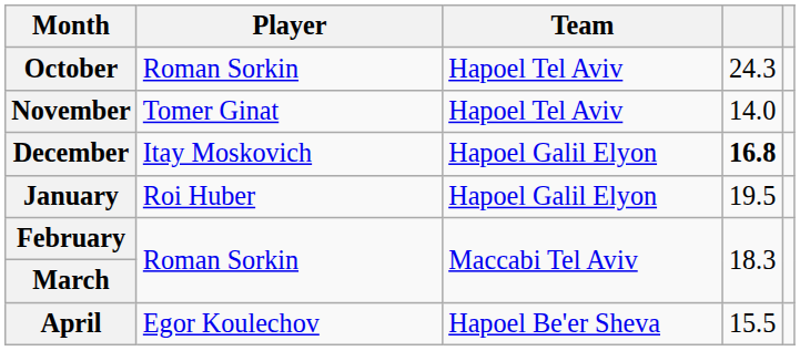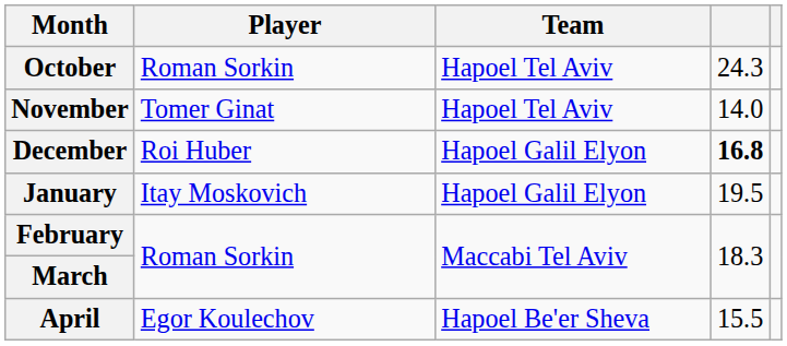December | Player: Itay Moskovich -> Roi Huber
January | Player: Roi Huber -> Itay Moskovich
